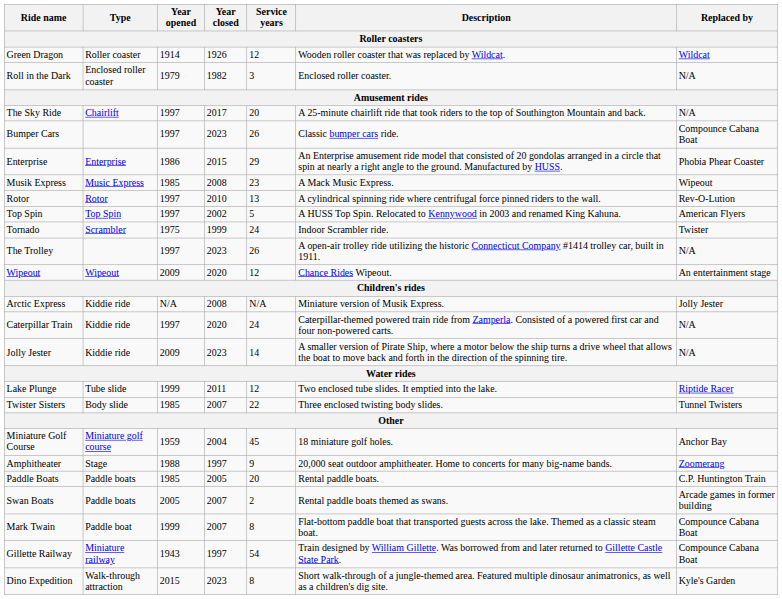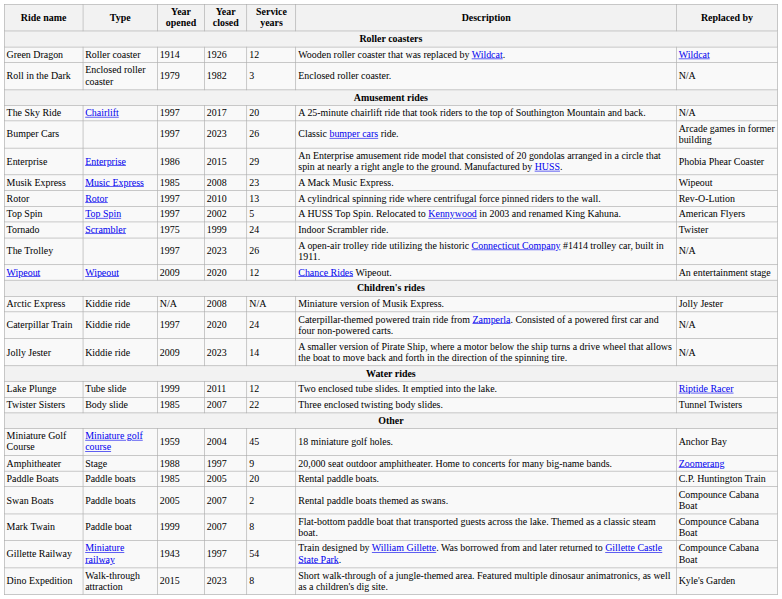Bumper Cars | Replaced by: Compounce Cabana Boat -> Arcade games in former building
Swan Boats | Replaced by: Arcade games in former building -> Compounce Cabana Boat
